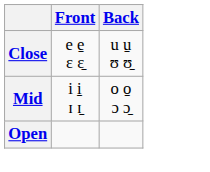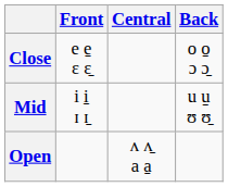+ column: Central | ʌ ʌ̠ a a̠
Close | Back: u u̠ ʊ ʊ̠ -> o o̠ ɔ ɔ̠
Mid | Back: o o̠ ɔ ɔ̠ -> u u̠ ʊ ʊ̠
